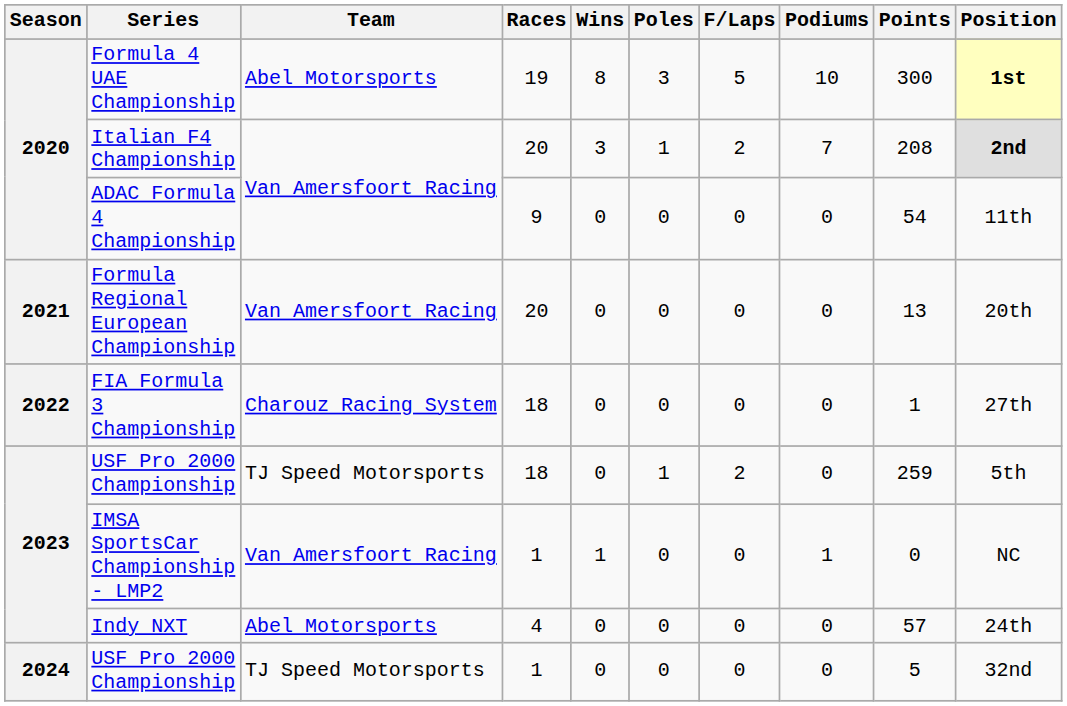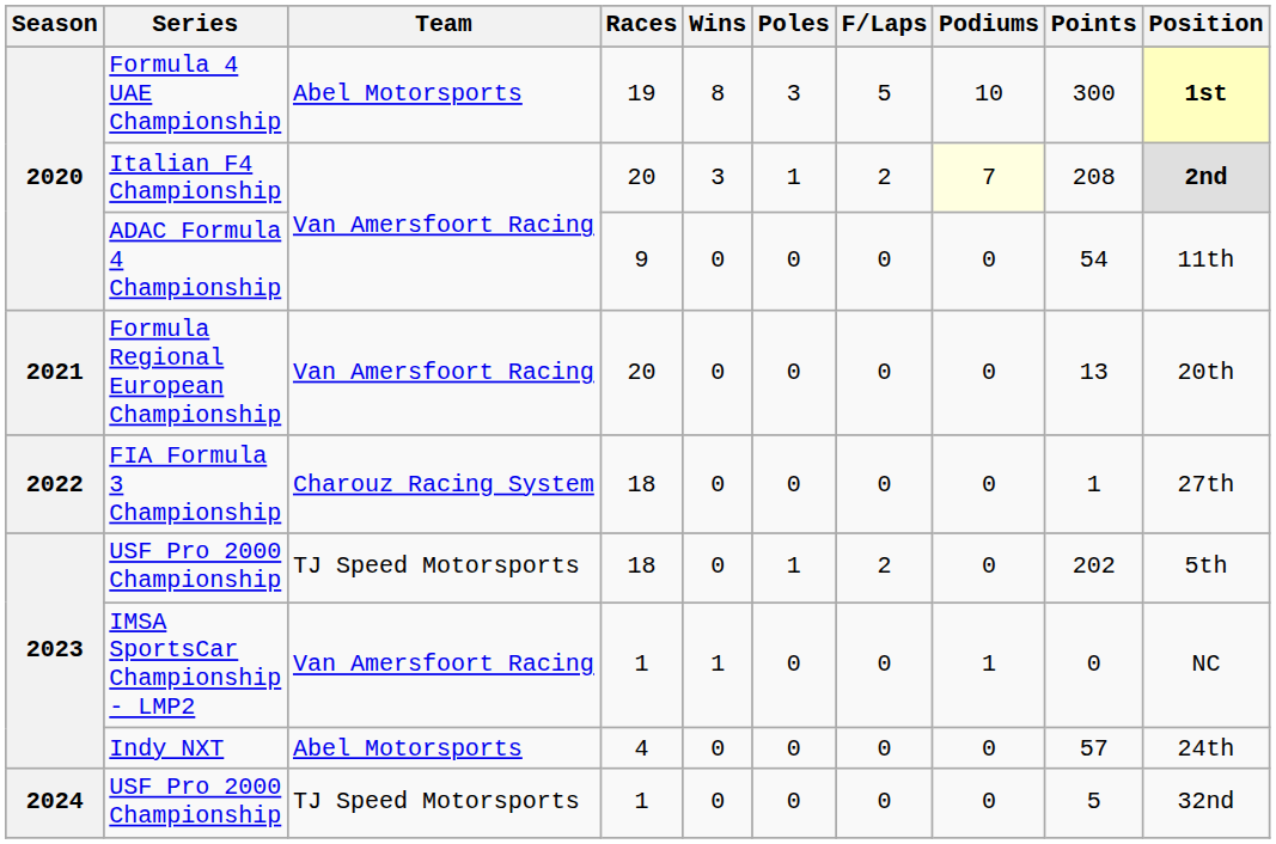Italian F4 Championship | Podiums: no background -> lightyellow background
USF Pro 2000 Championship / 18 | Points: 259 -> 202
